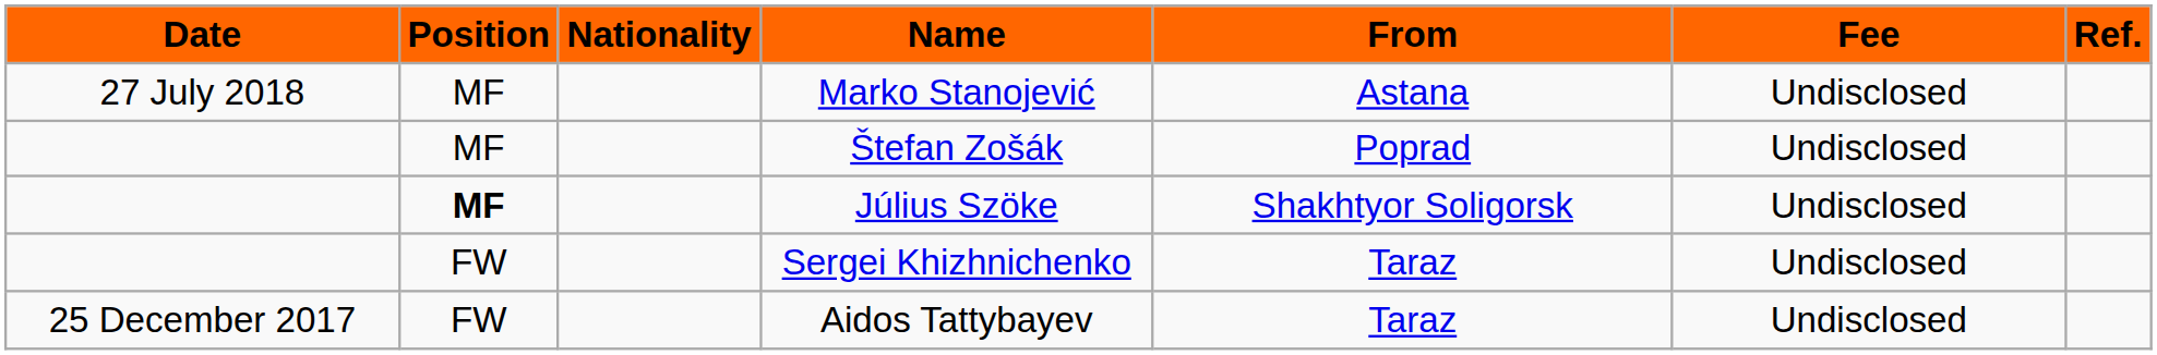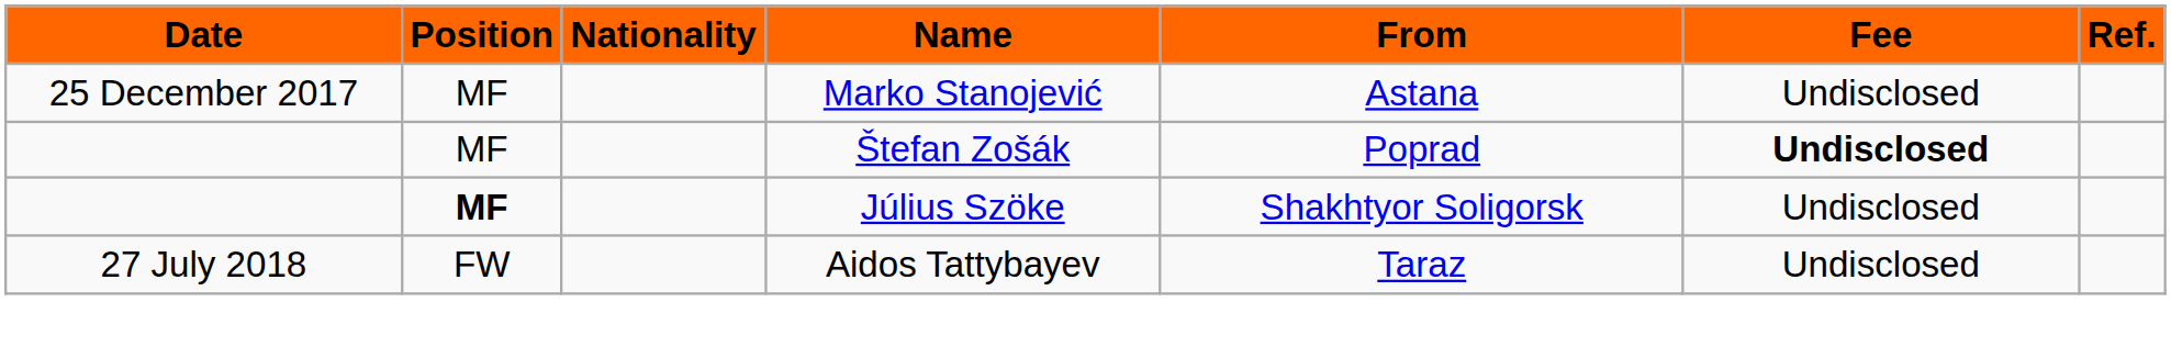Marko Stanojević | Date: 27 July 2018 -> 25 December 2017
Štefan Zošák | Fee: normal -> bold
- row: FW | Sergei Khizhnichenko | Taraz | Undisclosed
Aidos Tattybayev | Date: 25 December 2017 -> 27 July 2018
